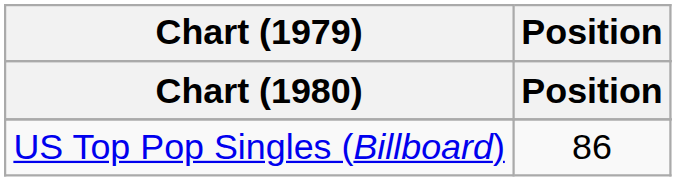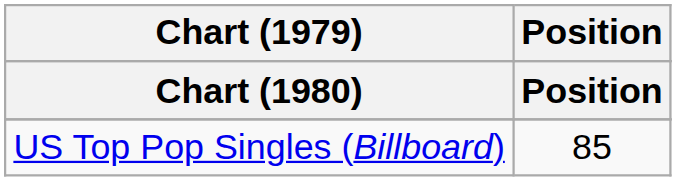US Top Pop Singles (Billboard) | Position: 86 -> 85
